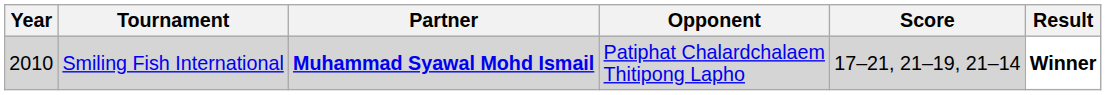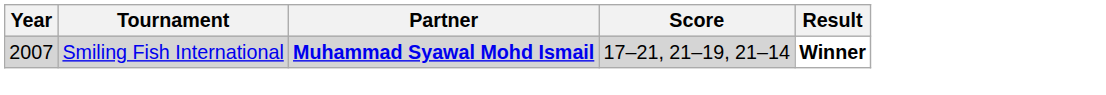- column: Opponent | Patiphat Chalardchalaem Thitipong Lapho
Smiling Fish International | Year: 2010 -> 2007
